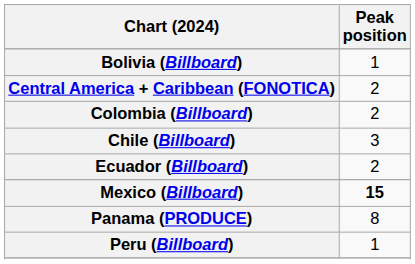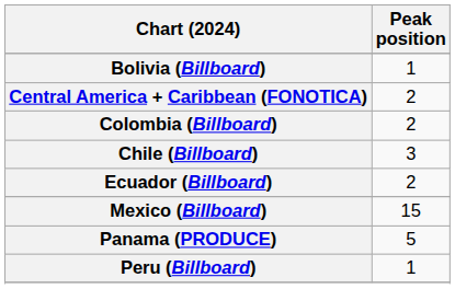Mexico (Billboard) | Peak position: bold -> normal
Panama (PRODUCE) | Peak position: 8 -> 5
